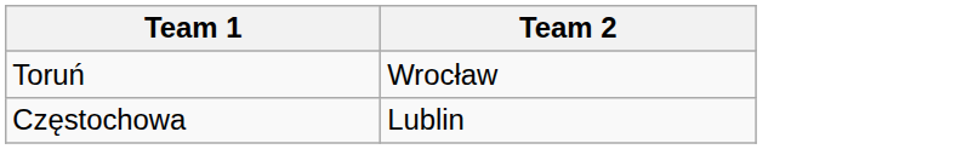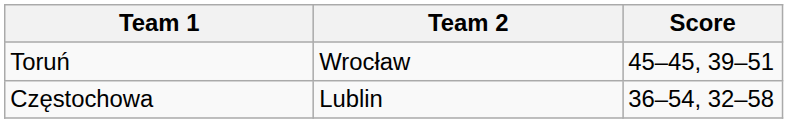+ column: Score | 45–45, 39–51 | 36–54, 32–58
